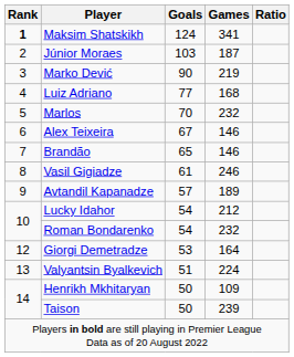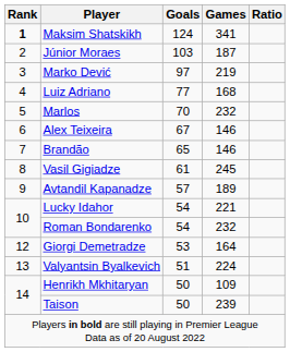Marko Dević | Goals: 90 -> 97
Vasil Gigiadze | Games: 246 -> 245
Lucky Idahor | Games: 212 -> 221
